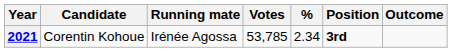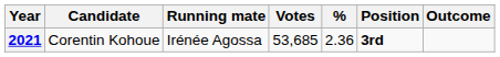2021 | Votes: 53,785 -> 53,685
2021 | %: 2.34 -> 2.36
